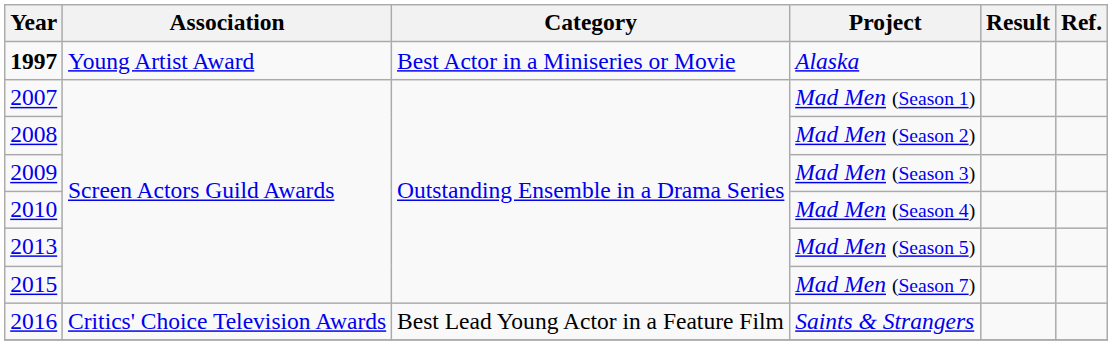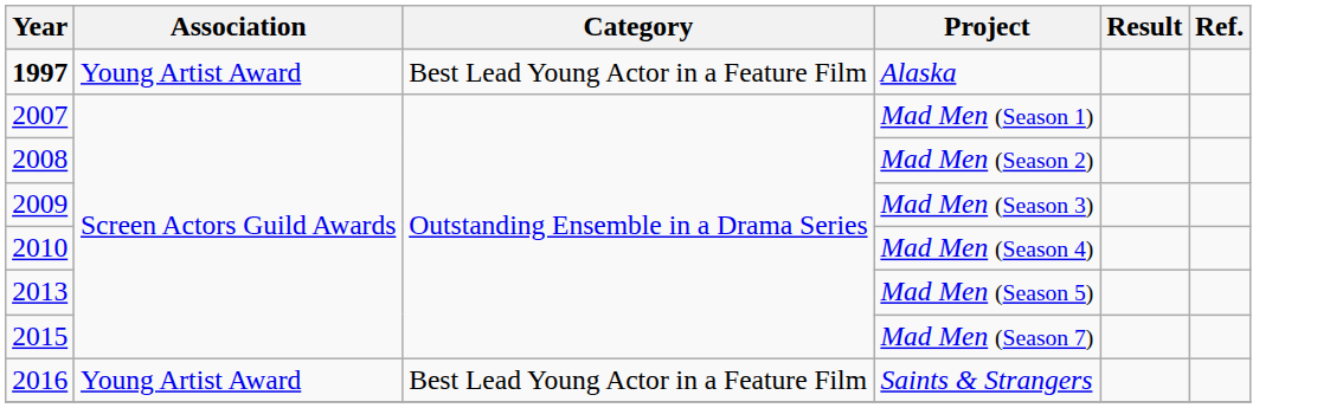Alaska | Category: Best Actor in a Miniseries or Movie -> Best Lead Young Actor in a Feature Film
Saints & Strangers | Association: Critics' Choice Television Awards -> Young Artist Award
